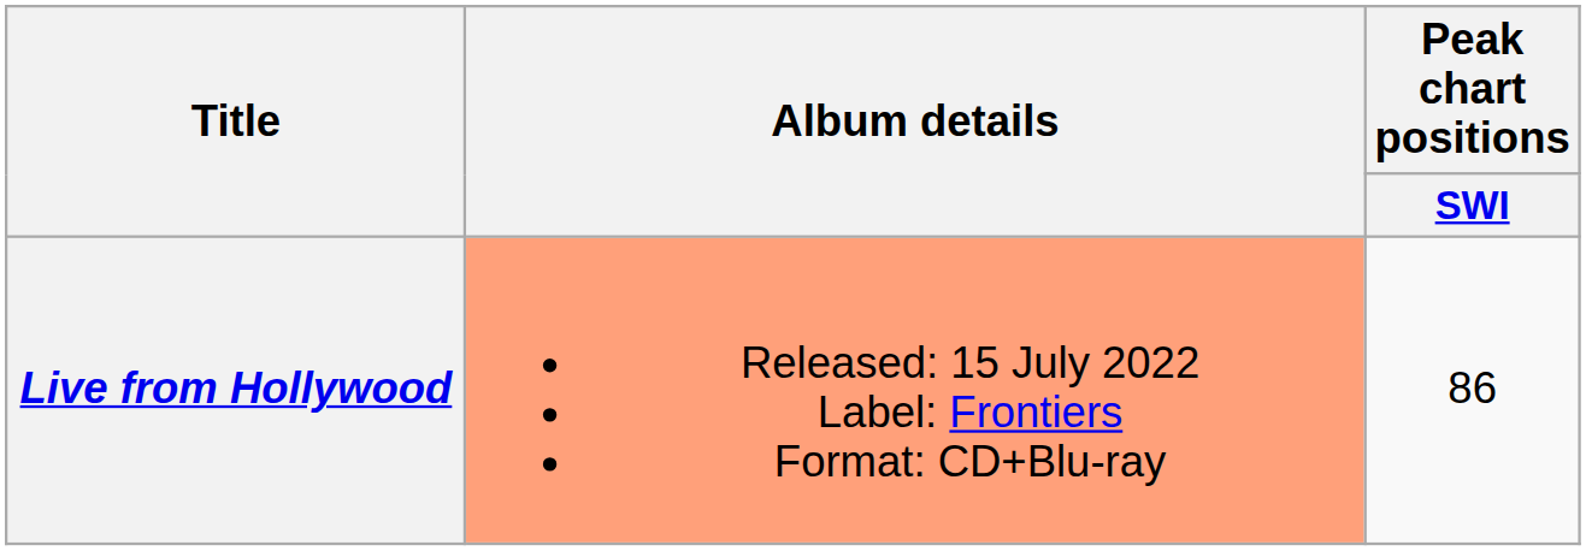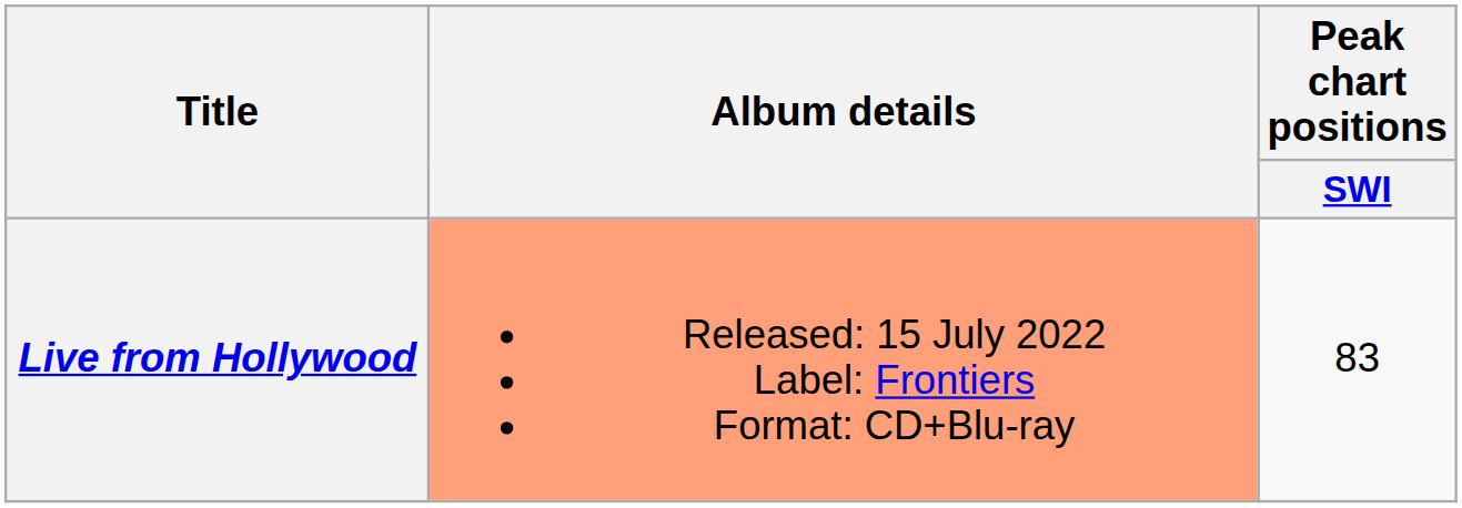Live from Hollywood | Peak chart positions / SWI: 86 -> 83
